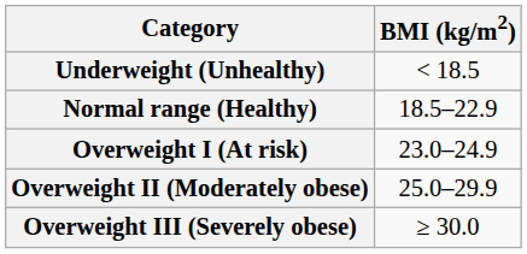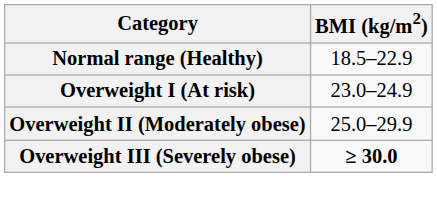- row: Underweight (Unhealthy) | < 18.5
Overweight III (Severely obese) | BMI (kg/m2): normal -> bold
